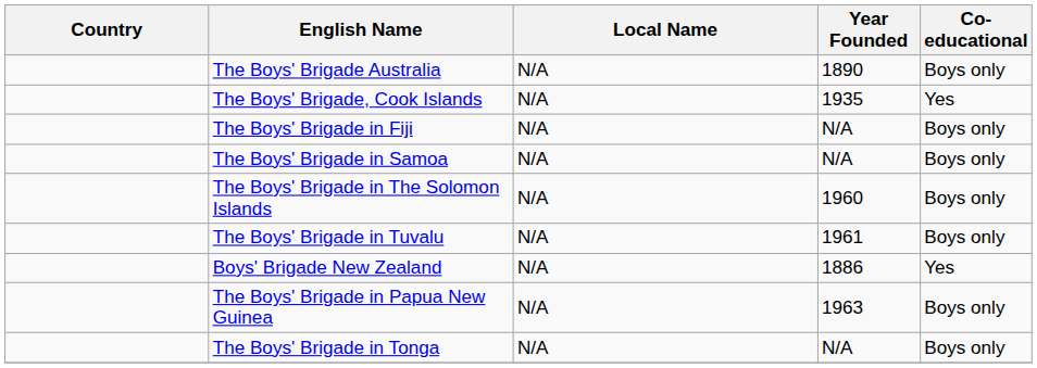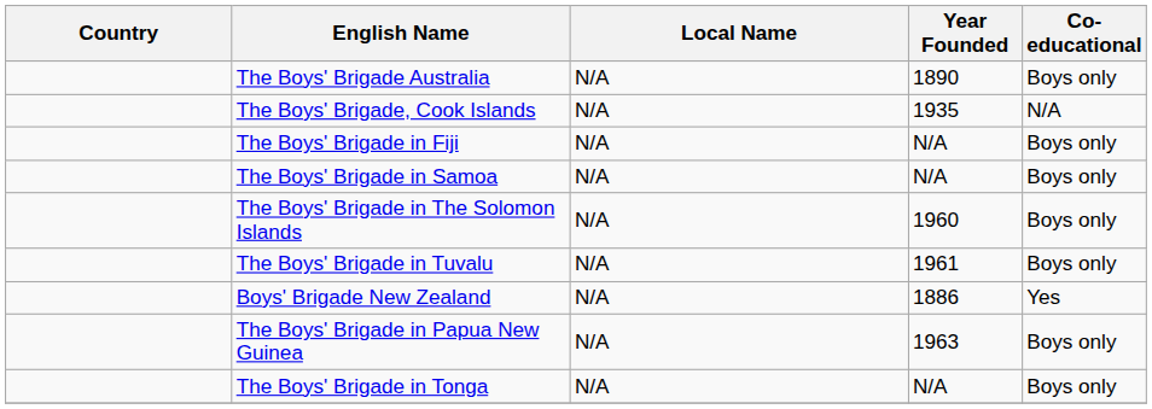The Boys' Brigade, Cook Islands | Co-educational: Yes -> N/A
